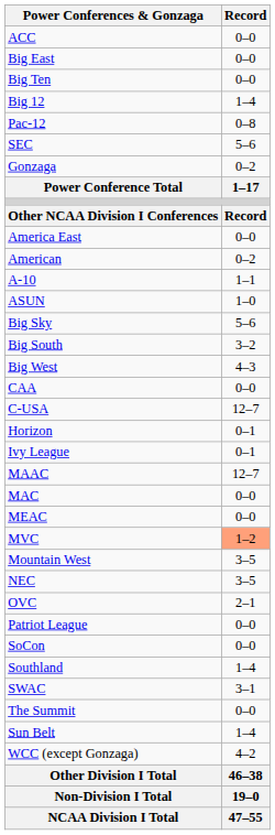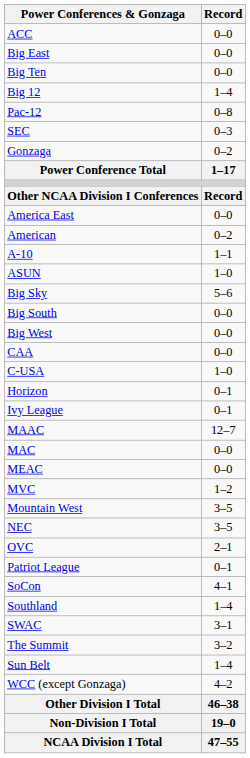SEC | Record: 5–6 -> 0–3
Big South | Record: 3–2 -> 0–0
Big West | Record: 4–3 -> 0–0
C-USA | Record: 12–7 -> 1–0
MVC | Record: lightsalmon background -> no background
Patriot League | Record: 0–0 -> 0–1
SoCon | Record: 0–0 -> 4–1
The Summit | Record: 0–0 -> 3–2
